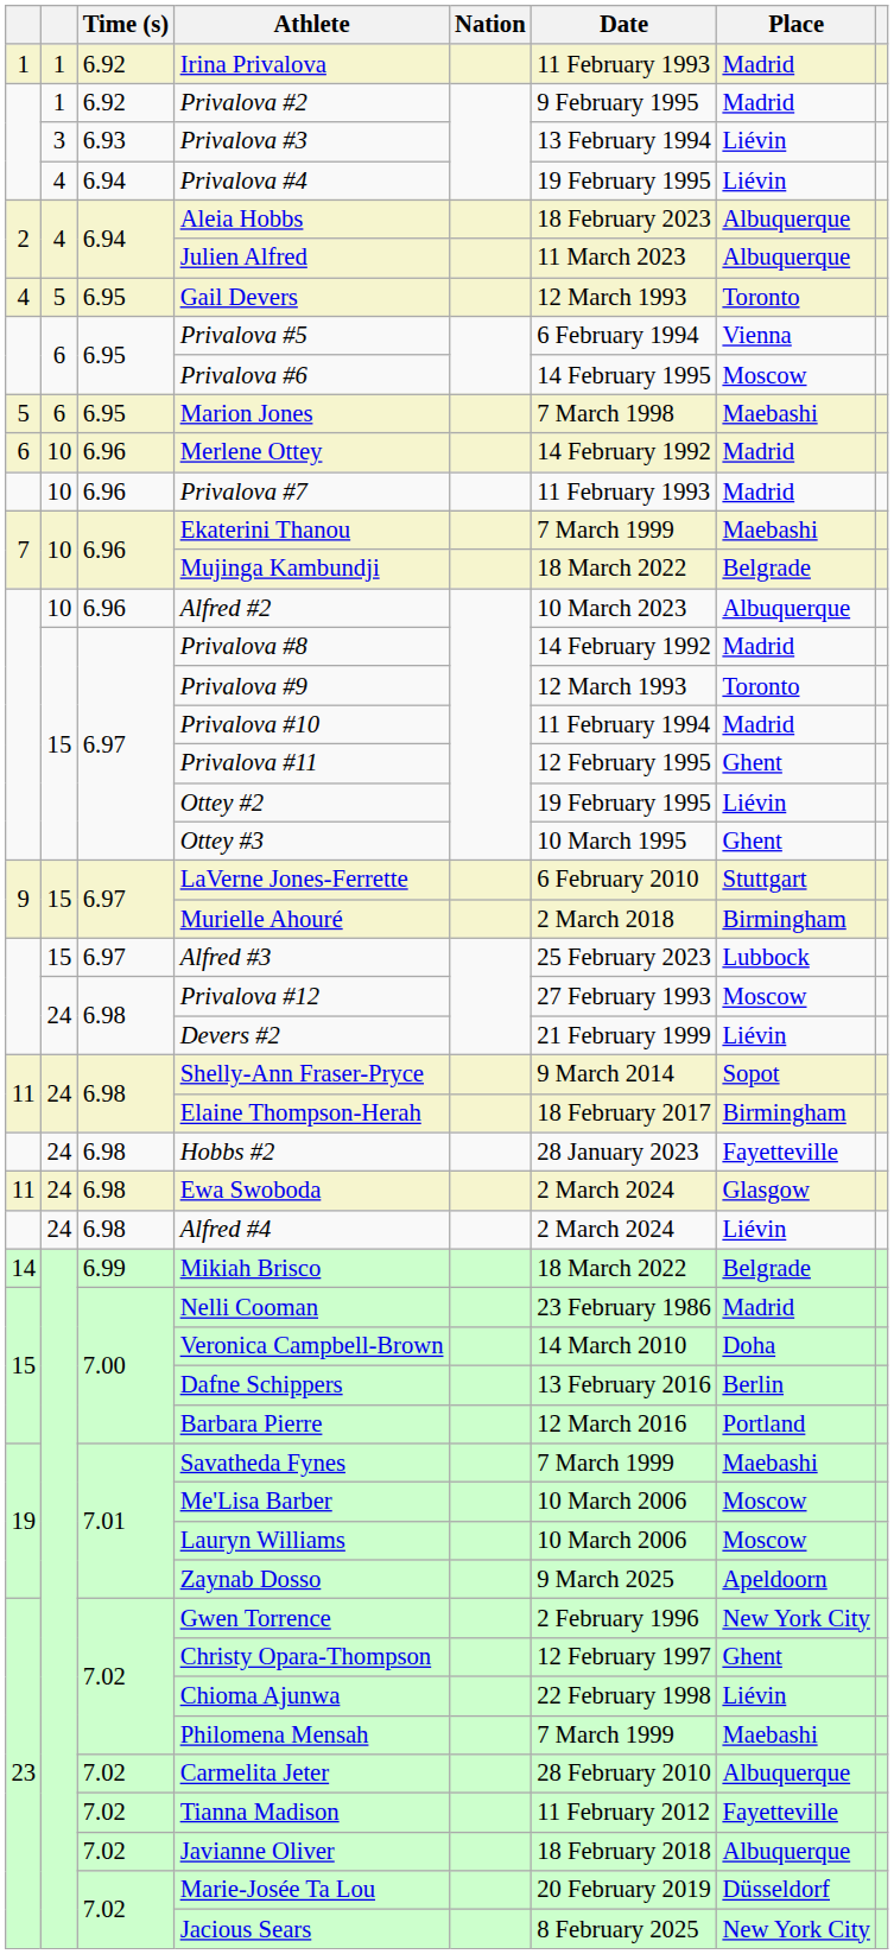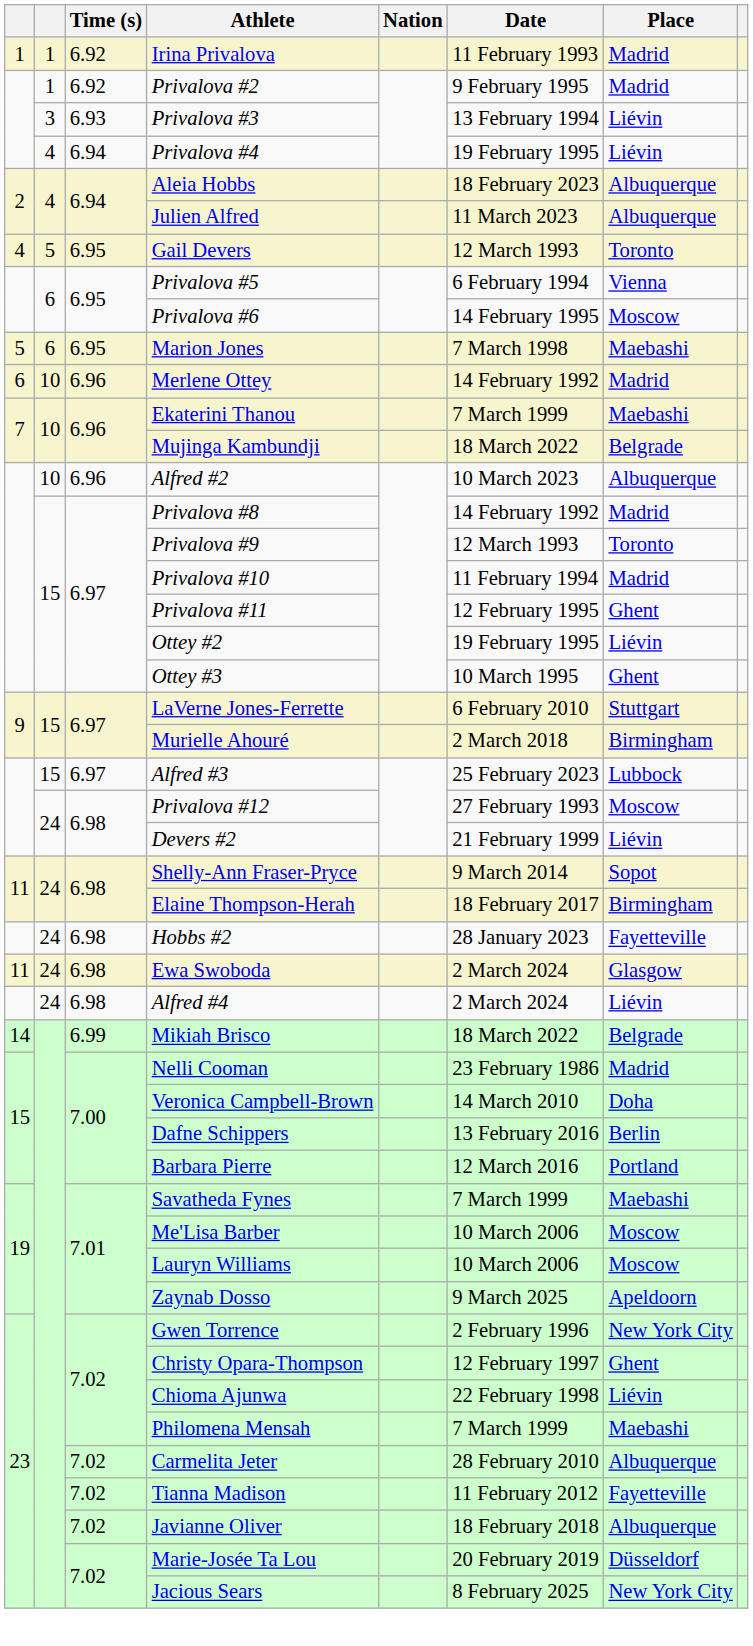- row: 10 | 6.96 | Privalova #7 | 11 February 1993 | Madrid
